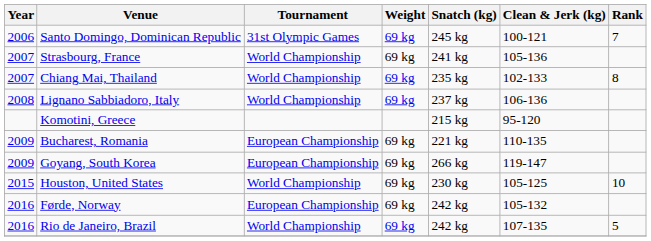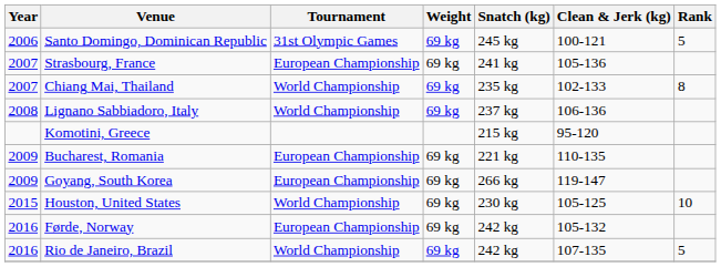Santo Domingo, Dominican Republic | Rank: 7 -> 5
Strasbourg, France | Tournament: World Championship -> European Championship
